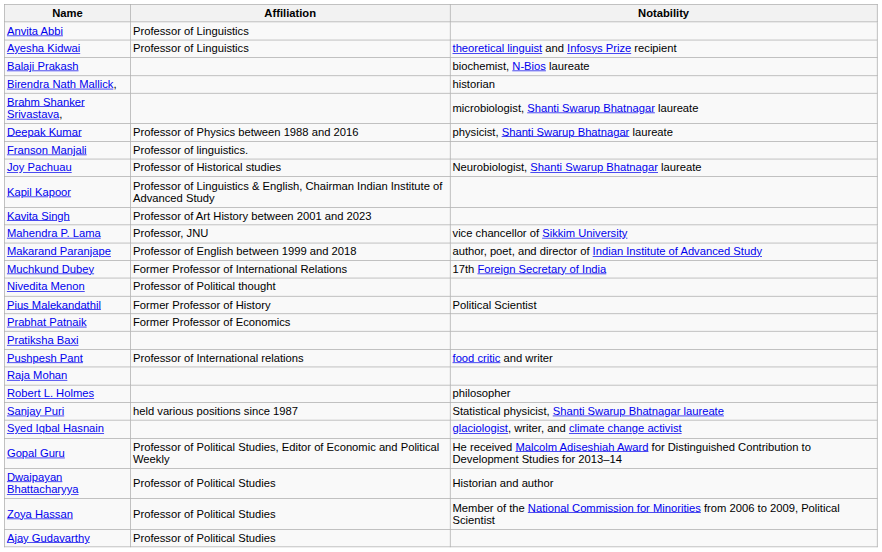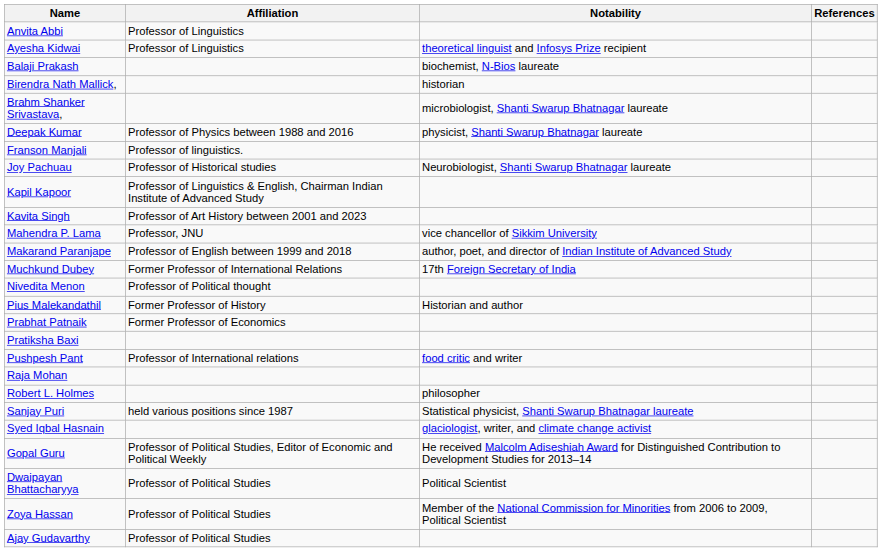+ column: References
Pius Malekandathil | Notability: Political Scientist -> Historian and author
Dwaipayan Bhattacharyya | Notability: Historian and author -> Political Scientist
